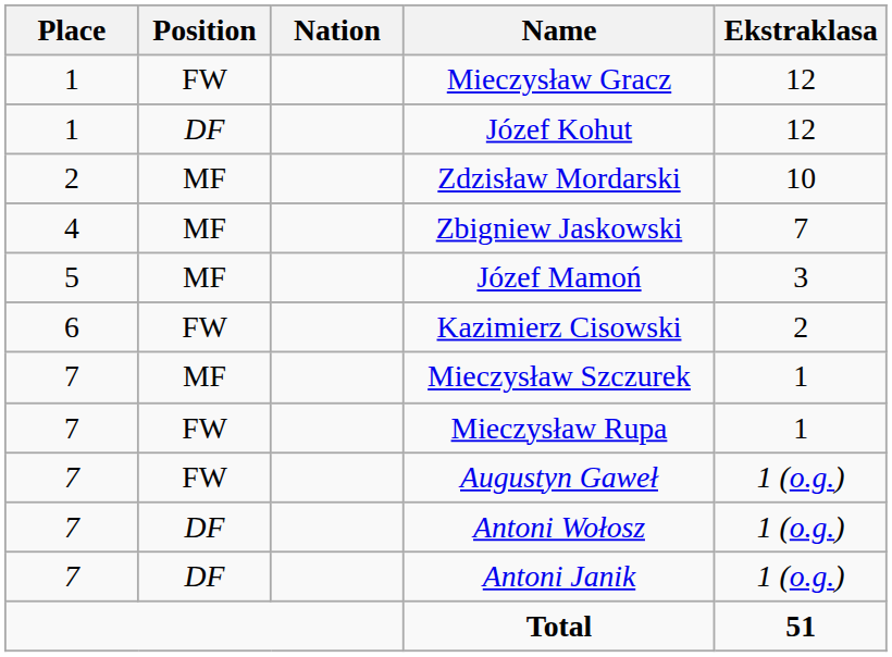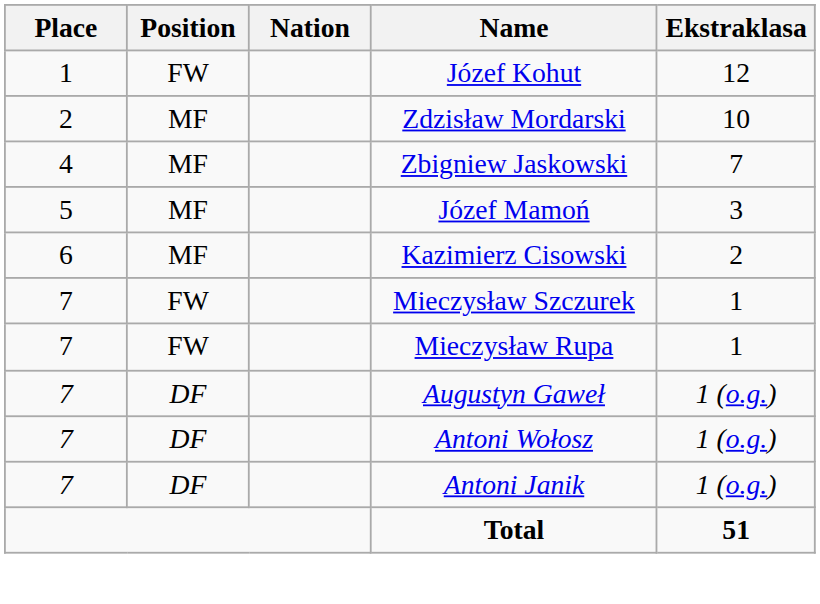- row: 1 | FW | Mieczysław Gracz | 12
Józef Kohut | Position: DF -> FW
Kazimierz Cisowski | Position: FW -> MF
Mieczysław Szczurek | Position: MF -> FW
Augustyn Gaweł | Position: FW -> DF
